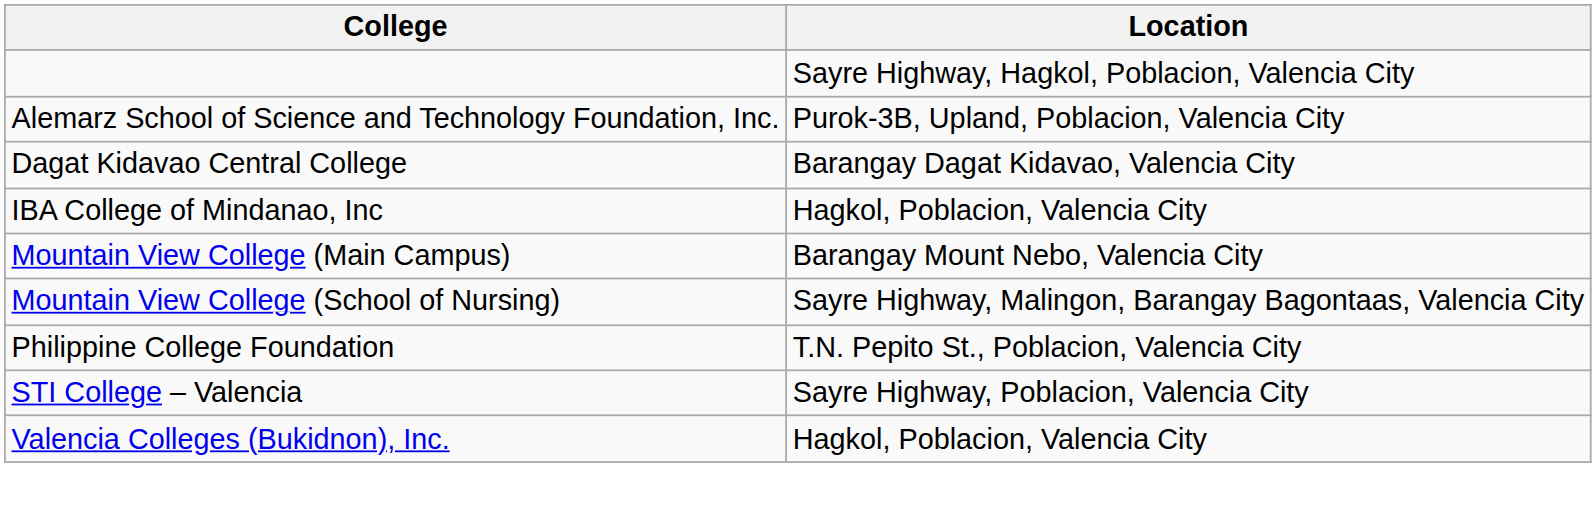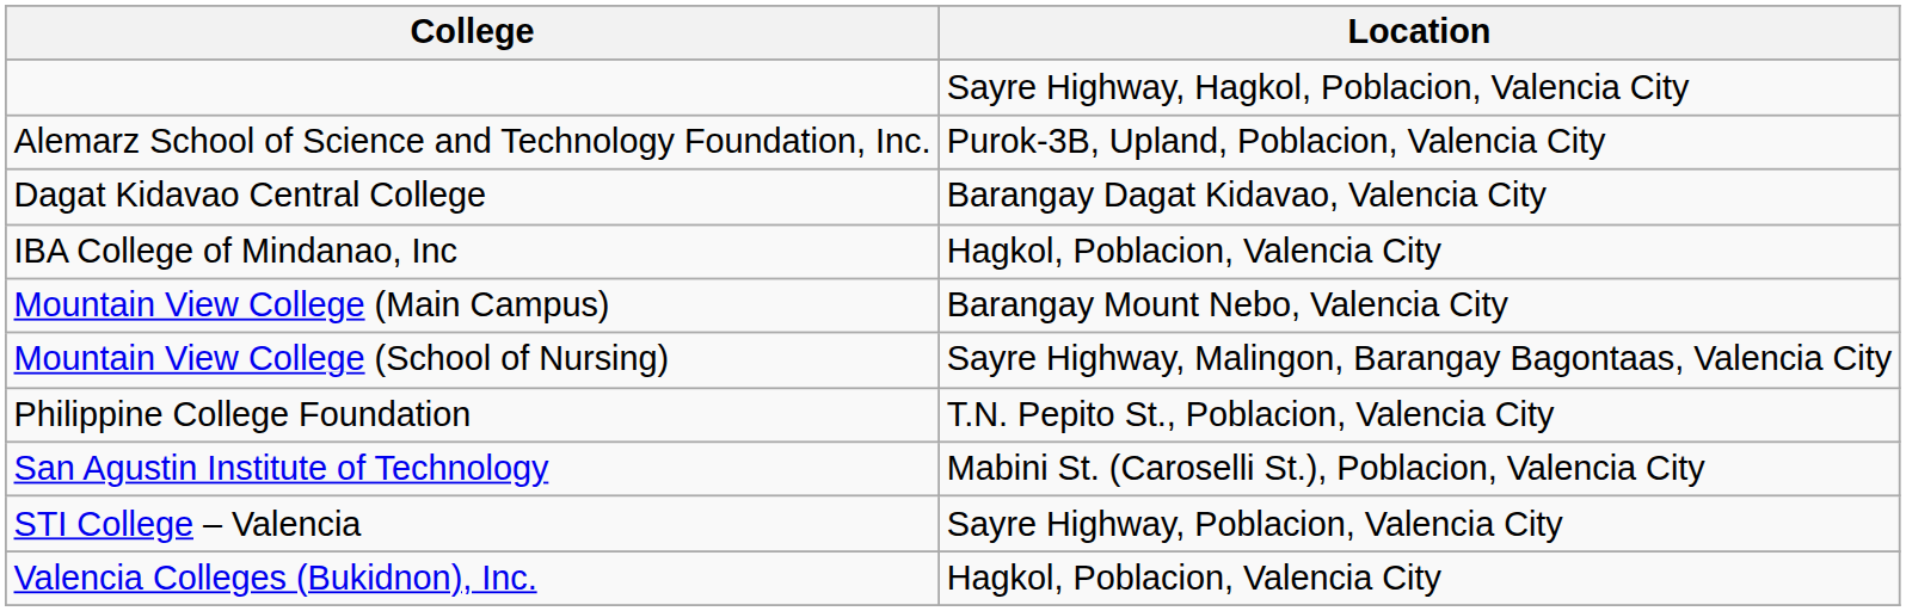+ row: San Agustin Institute of Technology | Mabini St. (Caroselli St.), Poblacion, Valencia City
